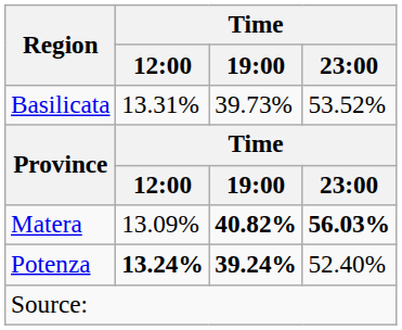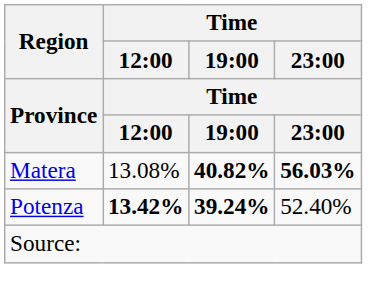- row: Basilicata | 13.31% | 39.73% | 53.52%
Matera | Time / 12:00: 13.09% -> 13.08%
Potenza | Time / 12:00: 13.24% -> 13.42%
